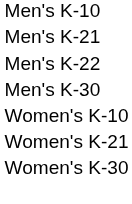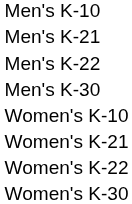+ row: Women's K-22
